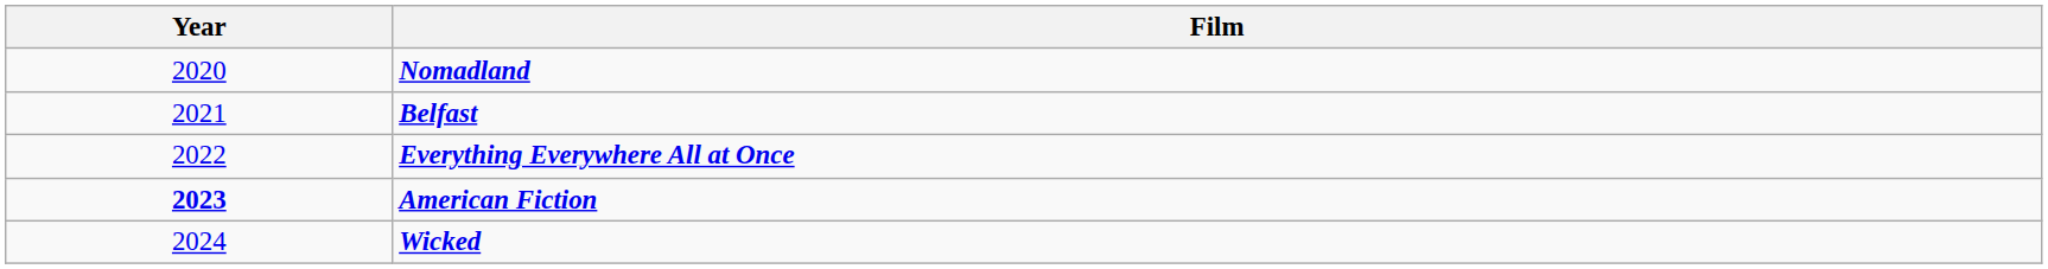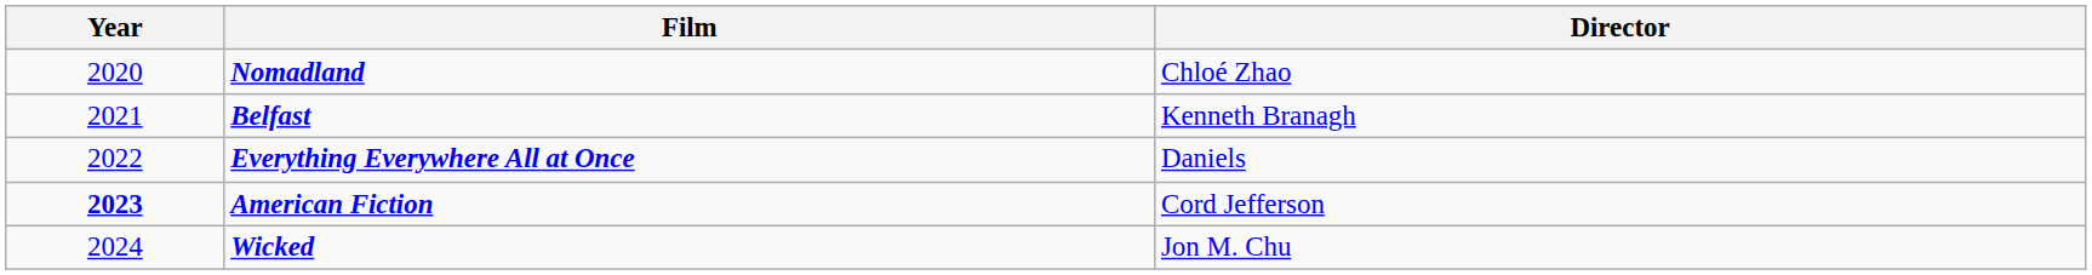+ column: Director | Chloé Zhao | Kenneth Branagh | Daniels | Cord Jefferson | Jon M. Chu
